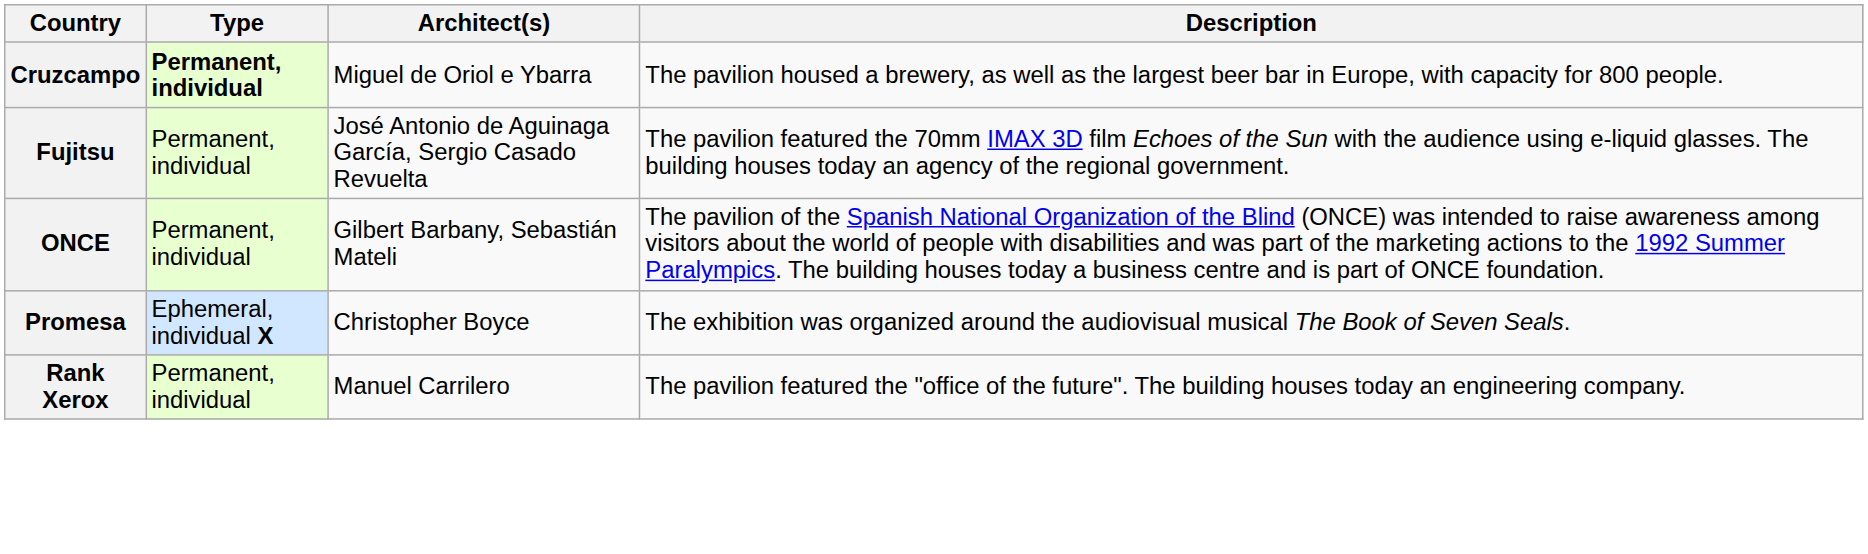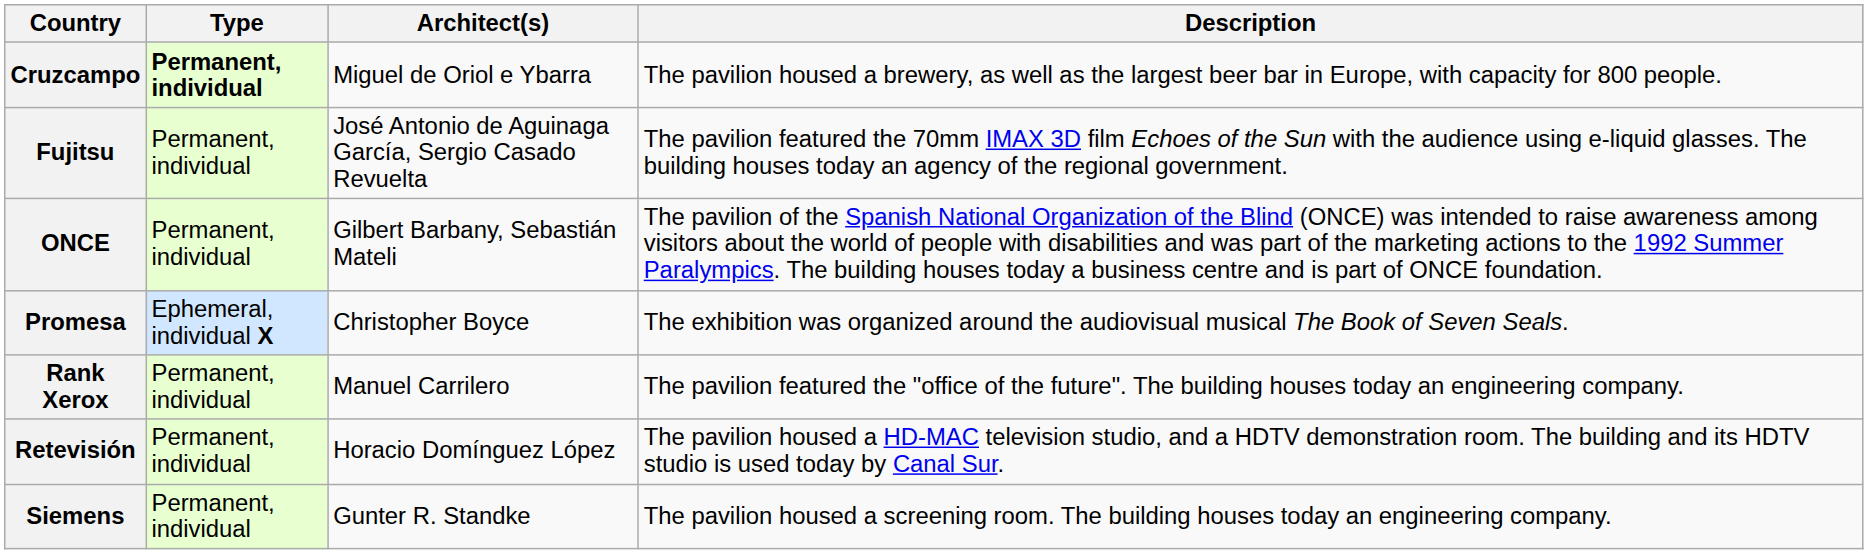+ row: Retevisión | Permanent, individual | Horacio Domínguez López | The pavilion housed a HD-MAC television studio, and a HDTV demonstration room. The building and its HDTV studio is used today by Canal Sur.
+ row: Siemens | Permanent, individual | Gunter R. Standke | The pavilion housed a screening room. The building houses today an engineering company.
